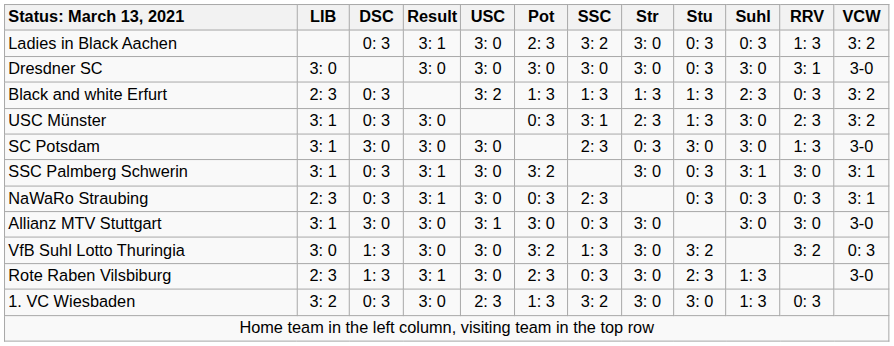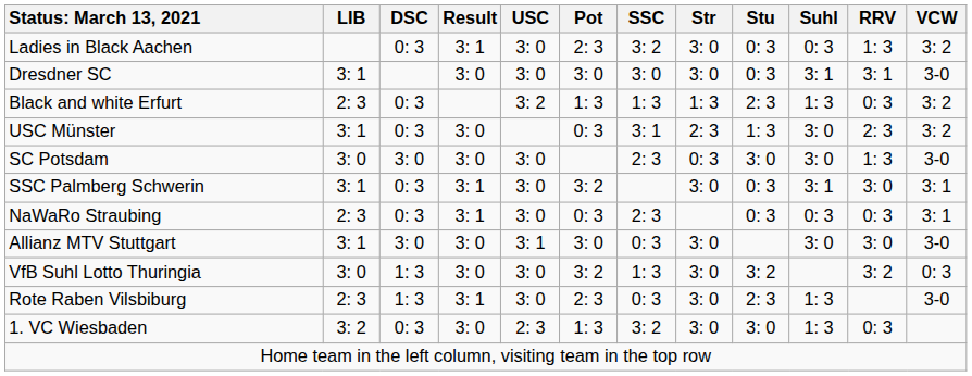Dresdner SC | LIB: 3: 0 -> 3: 1
Dresdner SC | Suhl: 3: 0 -> 3: 1
Black and white Erfurt | Stu: 1: 3 -> 2: 3
Black and white Erfurt | Suhl: 2: 3 -> 1: 3
SC Potsdam | LIB: 3: 1 -> 3: 0
